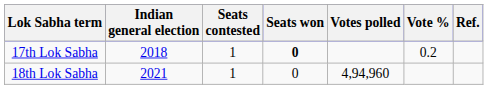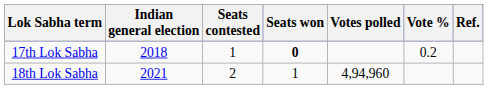18th Lok Sabha | Seats contested: 1 -> 2
18th Lok Sabha | Seats won: 0 -> 1
